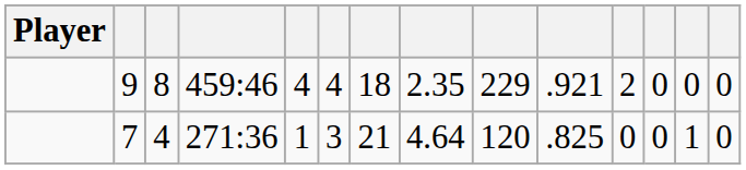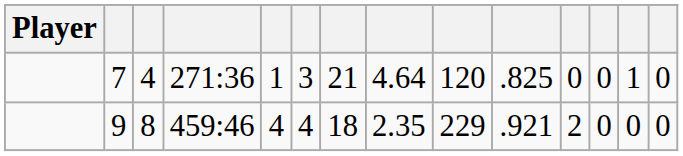rows swapped: 9 <-> 7
